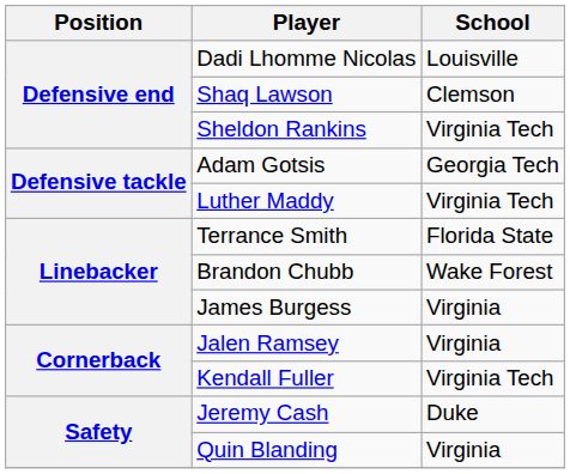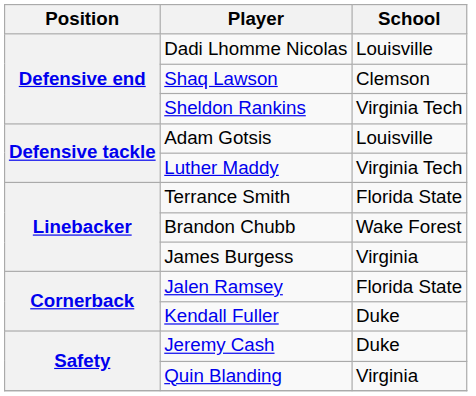Adam Gotsis | School: Georgia Tech -> Louisville
Jalen Ramsey | School: Virginia -> Florida State
Kendall Fuller | School: Virginia Tech -> Duke
